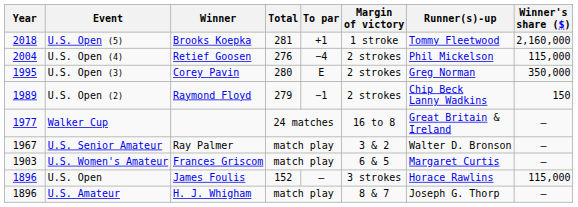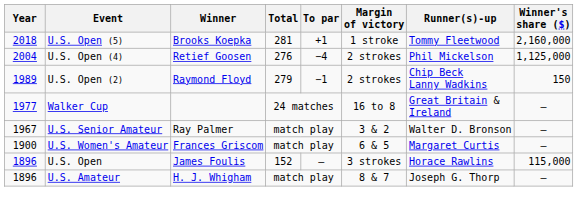U.S. Open (4) | Winner's share ($): 115,000 -> 1,125,000
- row: 1995 | U.S. Open (3) | Corey Pavin | 280 | E | 2 strokes | Greg Norman | 350,000
U.S. Women's Amateur | Year: 1903 -> 1900
